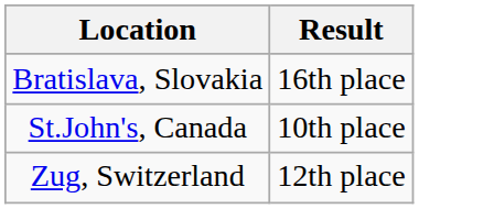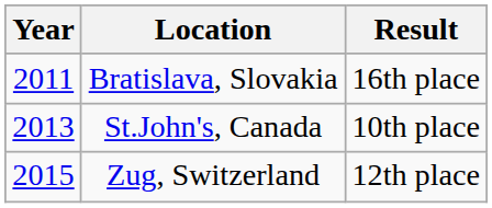+ column: Year | 2011 | 2013 | 2015
